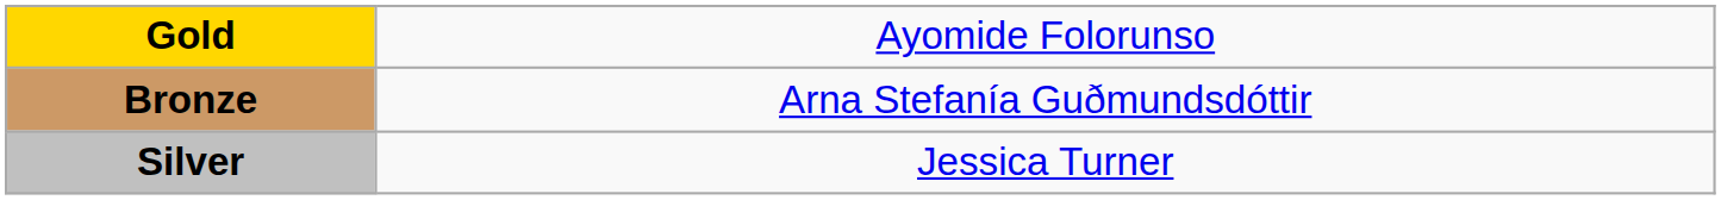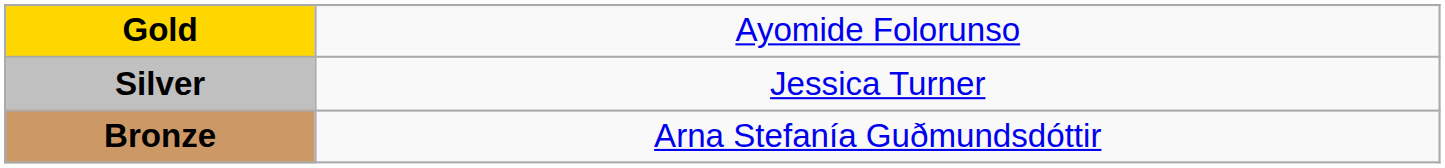rows swapped: Silver <-> Bronze
